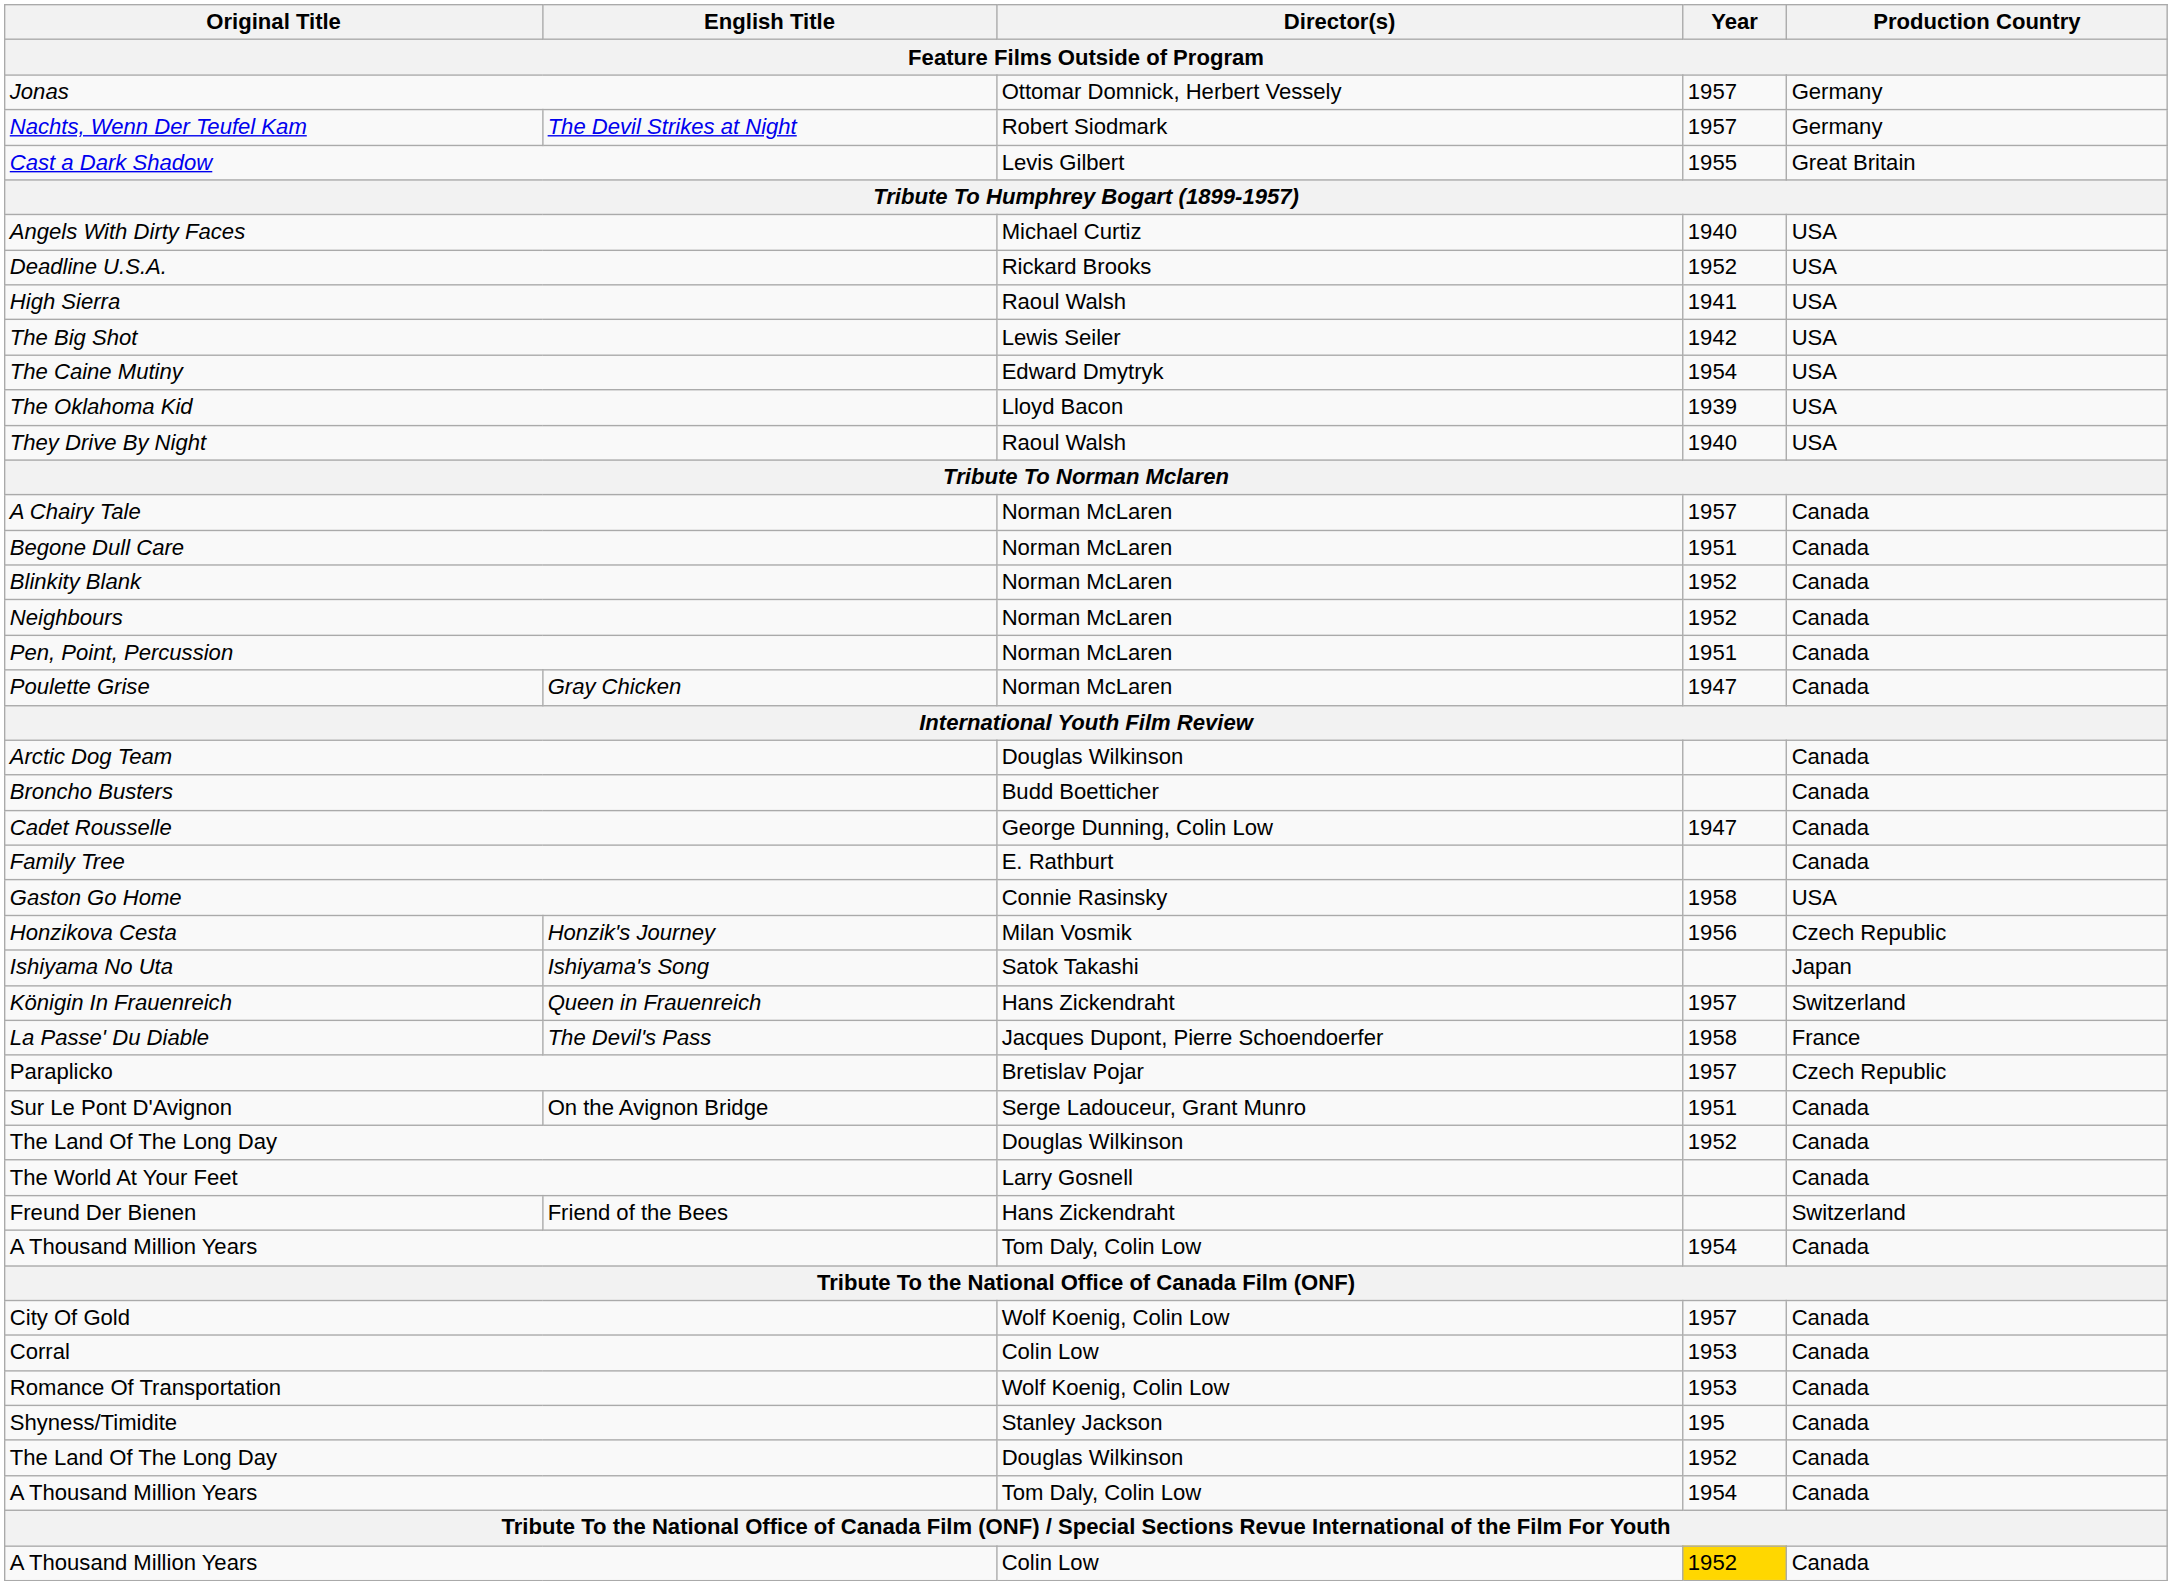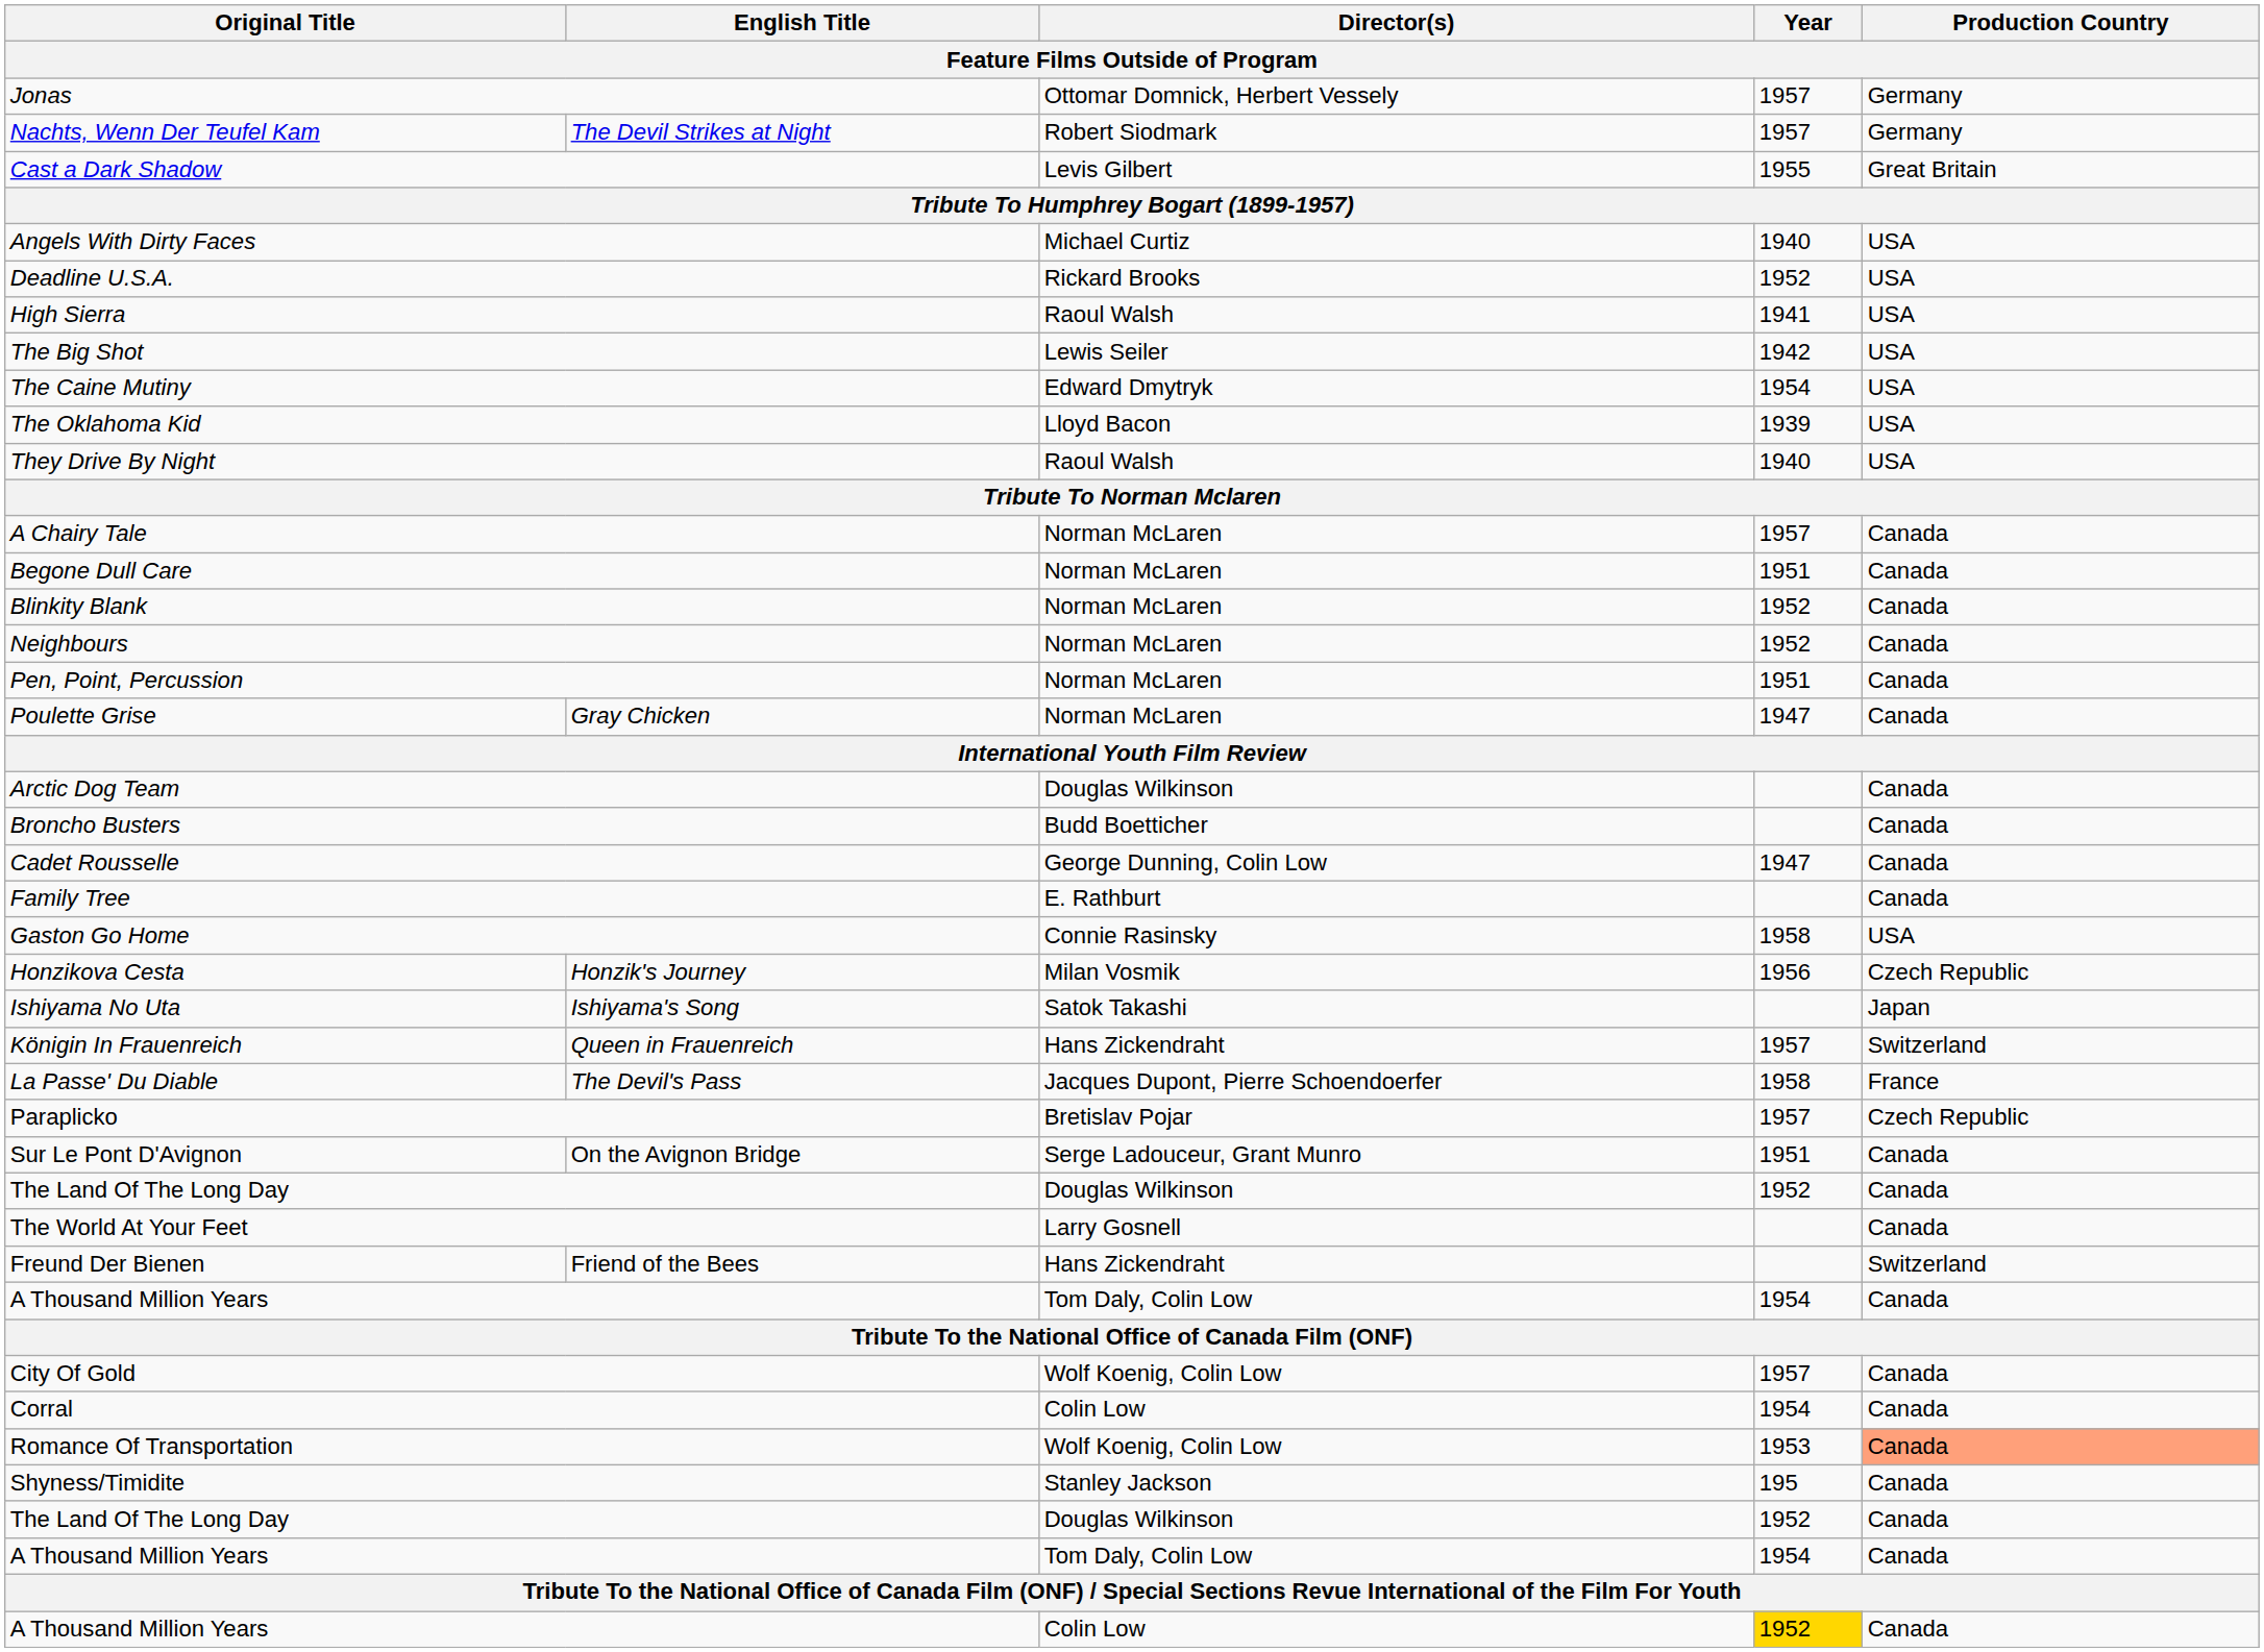Corral | Year: 1953 -> 1954
Romance Of Transportation | Production Country: no background -> lightsalmon background
